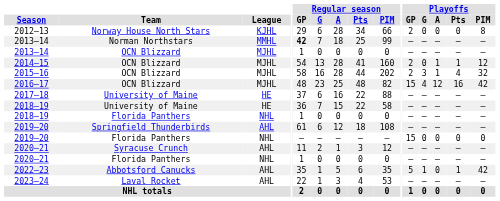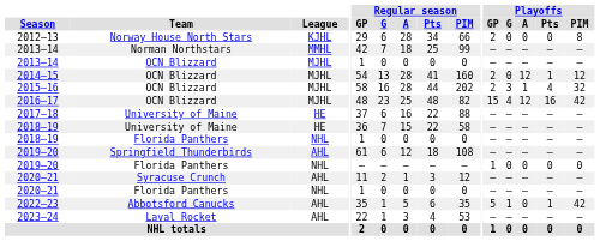2013–14 / Norman Northstars | Regular season / GP: bold -> normal
2014–15 | Playoffs / A: 1 -> 12
2019–20 / Florida Panthers | Playoffs / GP: 15 -> 1
